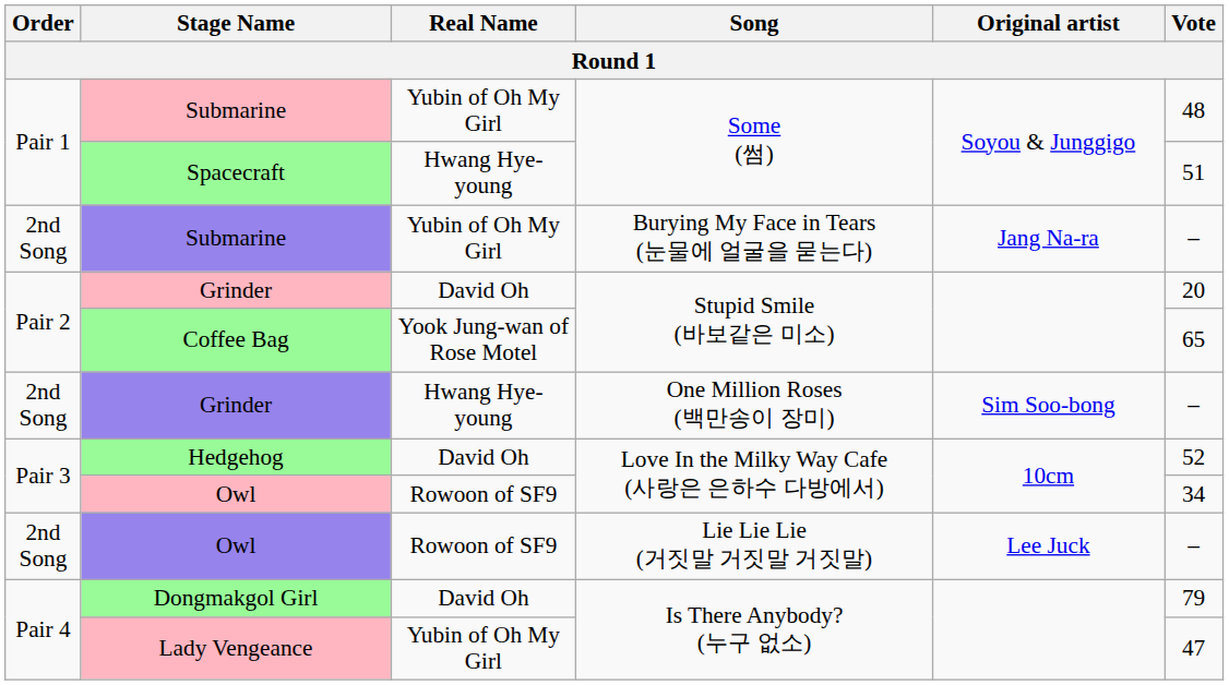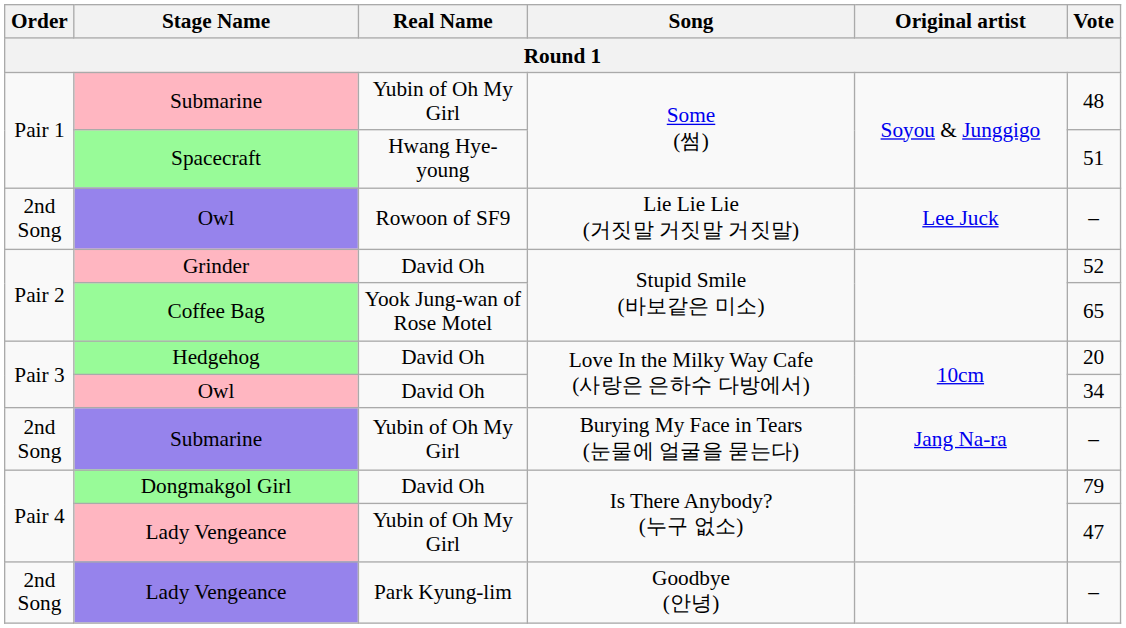rows swapped: Submarine / Burying My Face in Tears (눈물에 얼굴을 묻는다) <-> Owl / Lie Lie Lie (거짓말 거짓말 거짓말)
Grinder / Stupid Smile (바보같은 미소) | Vote: 20 -> 52
- row: 2nd Song | Grinder | Hwang Hye-young | One Million Roses (백만송이 장미) | Sim Soo-bong | –
Hedgehog | Vote: 52 -> 20
Owl / Love In the Milky Way Cafe (사랑은 은하수 다방에서) | Real Name: Rowoon of SF9 -> David Oh
+ row: 2nd Song | Lady Vengeance | Park Kyung-lim | Goodbye (안녕) | –
